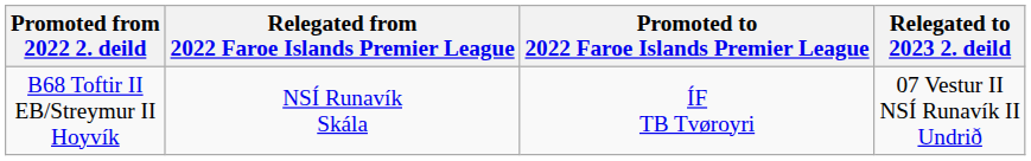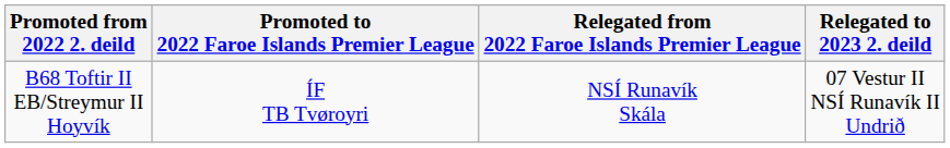columns swapped: Promoted to 2022 Faroe Islands Premier League <-> Relegated from 2022 Faroe Islands Premier League
